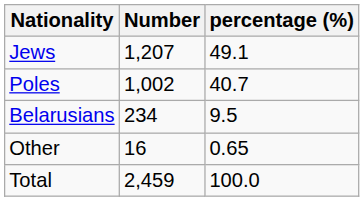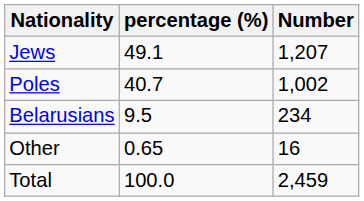columns swapped: Number <-> percentage (%)
